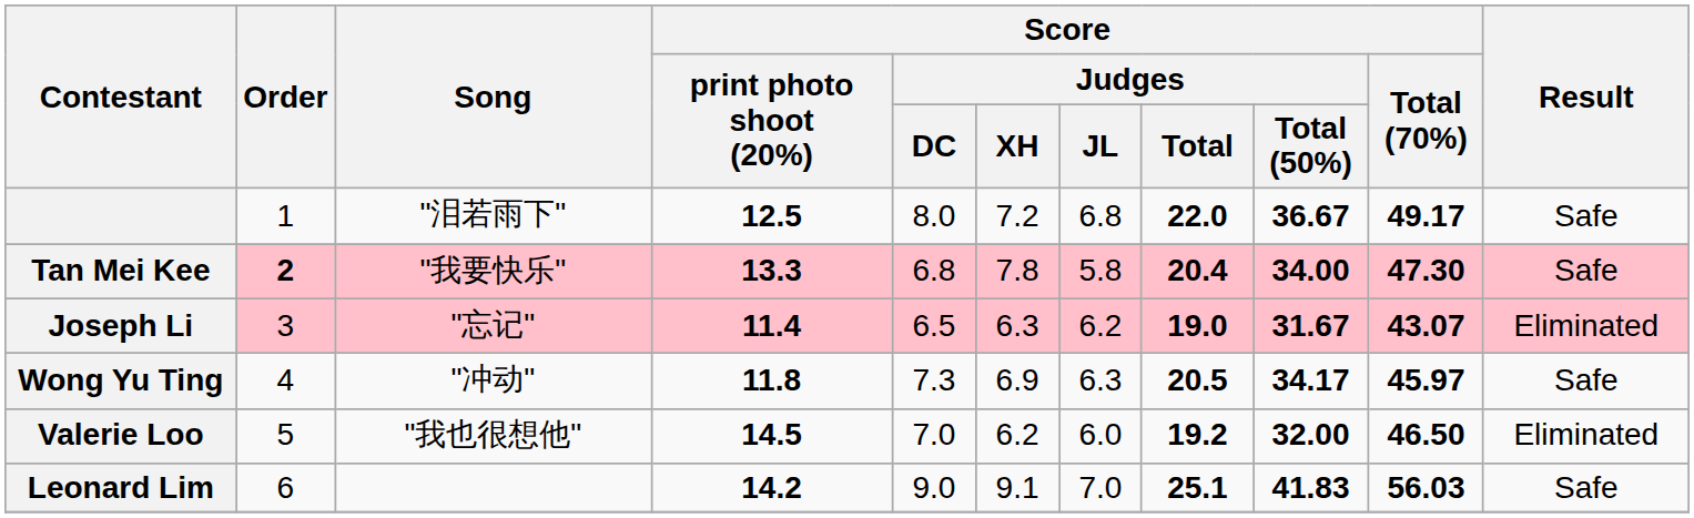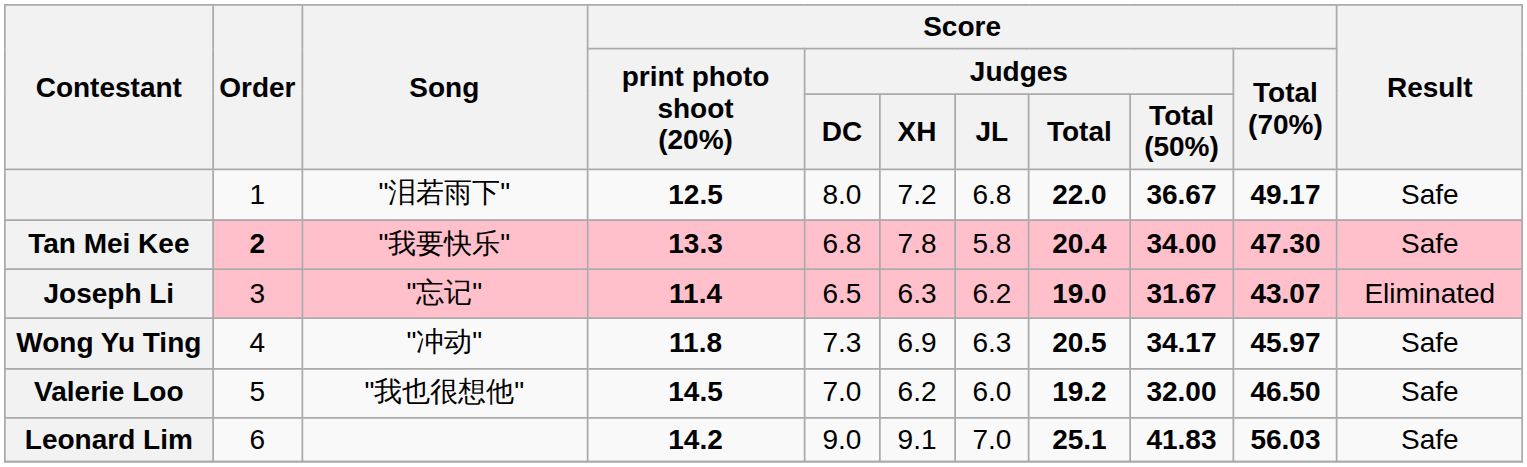Valerie Loo | Result: Eliminated -> Safe
